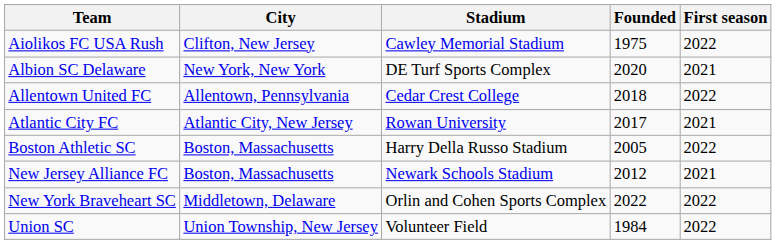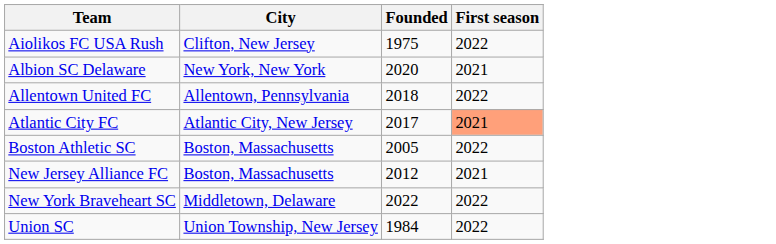- column: Stadium | Cawley Memorial Stadium | DE Turf Sports Complex | Cedar Crest College | Rowan University | Harry Della Russo Stadium | Newark Schools Stadium | Orlin and Cohen Sports Complex | Volunteer Field
Atlantic City FC | First season: no background -> lightsalmon background
